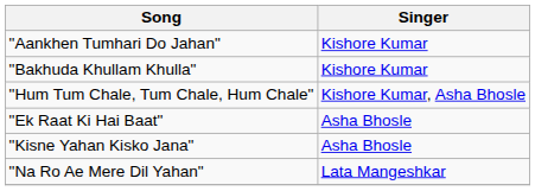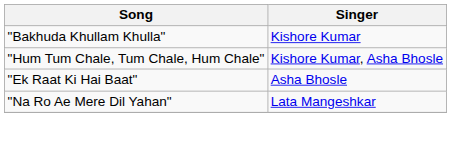- row: "Aankhen Tumhari Do Jahan" | Kishore Kumar
- row: "Kisne Yahan Kisko Jana" | Asha Bhosle
